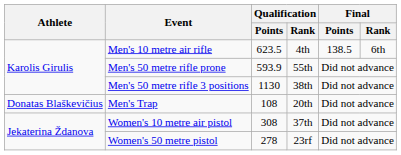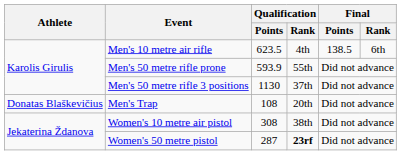Men's 50 metre rifle 3 positions | Qualification / Rank: 38th -> 37th
Women's 10 metre air pistol | Qualification / Rank: 37th -> 38th
Women's 50 metre pistol | Qualification / Points: 278 -> 287
Women's 50 metre pistol | Qualification / Rank: normal -> bold
